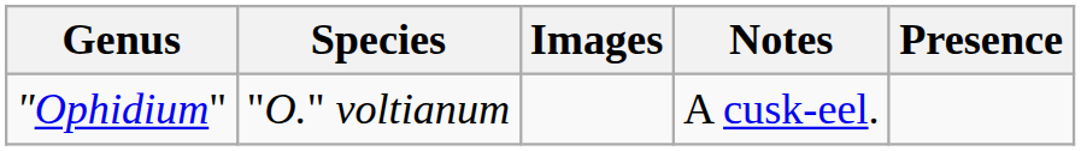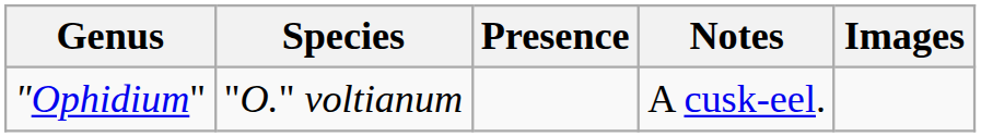columns swapped: Presence <-> Images
